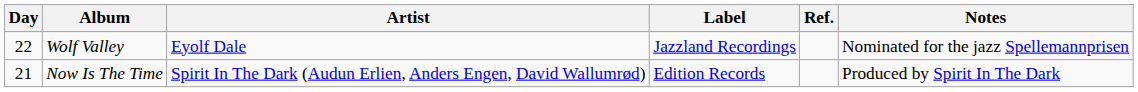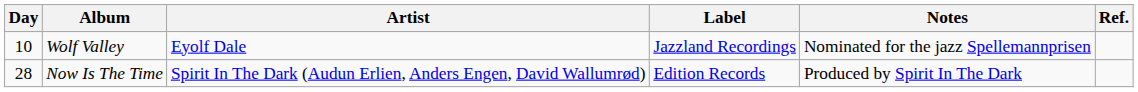columns swapped: Notes <-> Ref.
Wolf Valley | Day: 22 -> 10
Now Is The Time | Day: 21 -> 28
